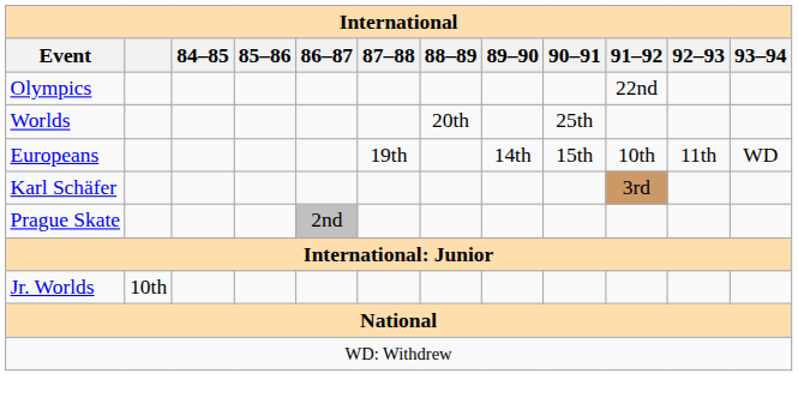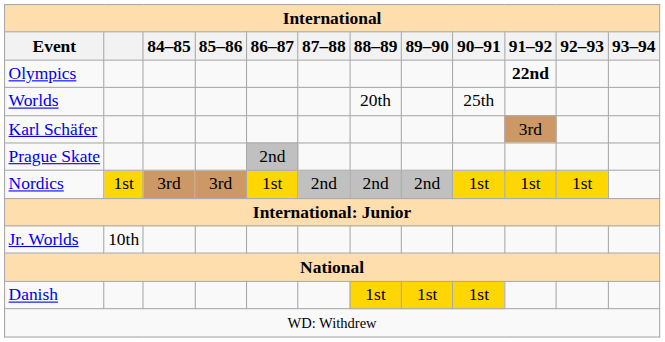Olympics | 91–92: normal -> bold
- row: Europeans | 19th | 14th | 15th | 10th | 11th | WD
+ row: Nordics | 1st | 3rd | 3rd | 1st | 2nd | 2nd | 2nd | 1st | 1st | 1st
+ row: Danish | 1st | 1st | 1st
